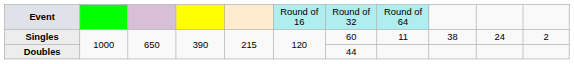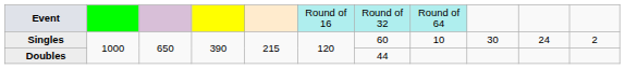Singles | column 8: 11 -> 10
Singles | column 9: 38 -> 30
